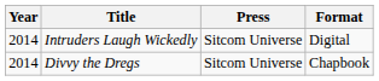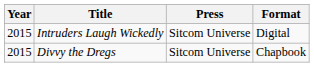Intruders Laugh Wickedly | Year: 2014 -> 2015
Divvy the Dregs | Year: 2014 -> 2015
